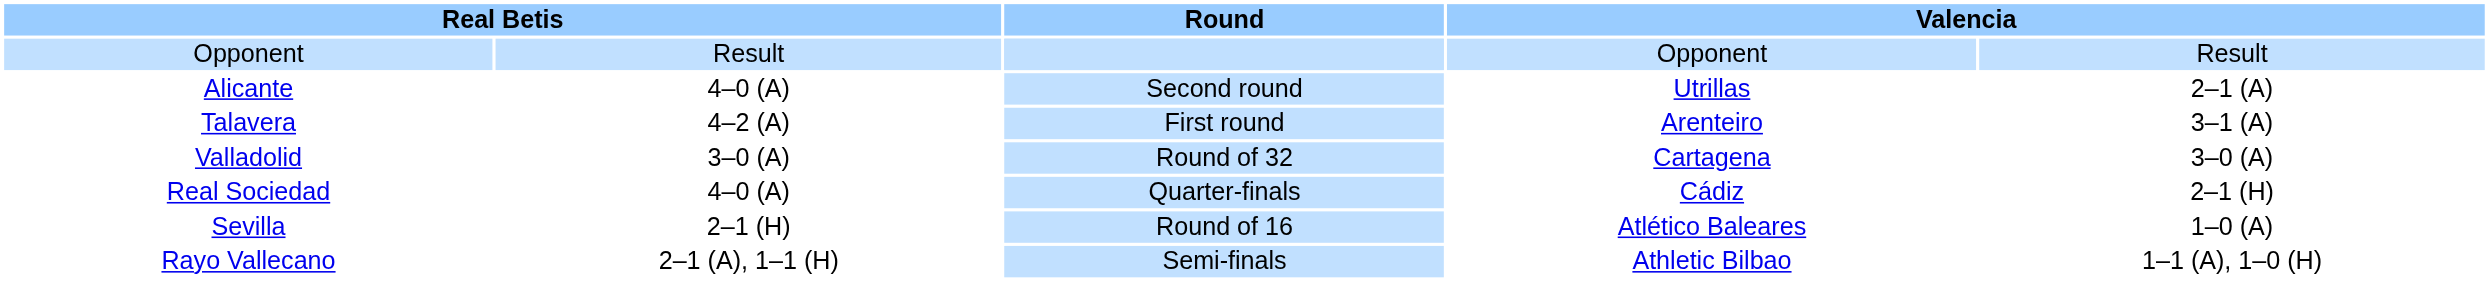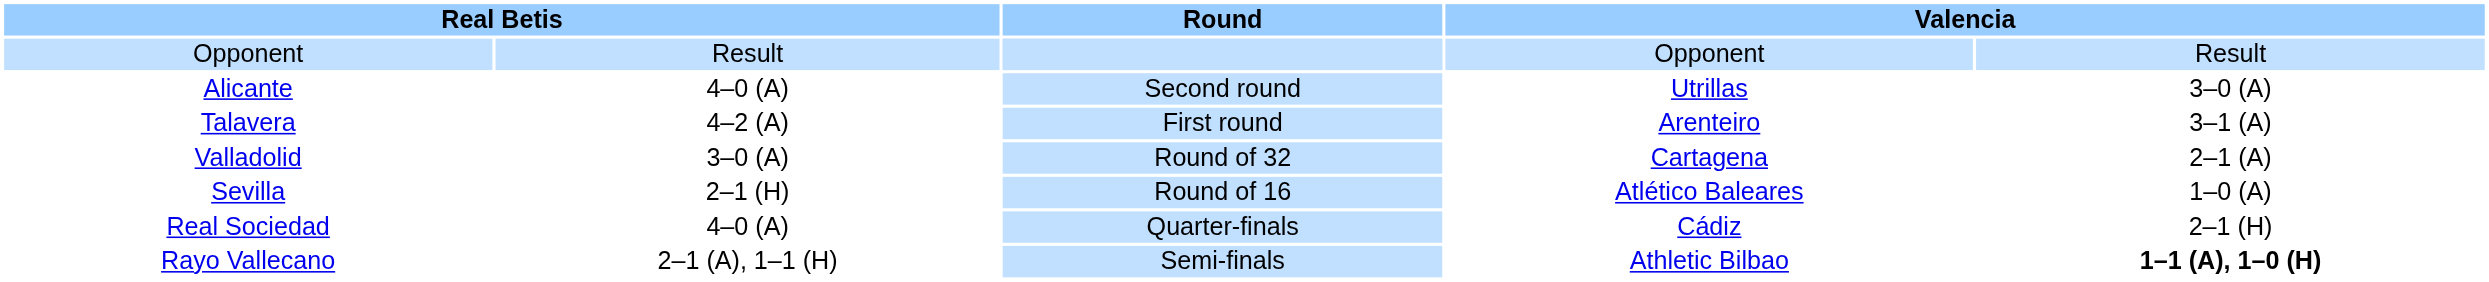Alicante | column 5: 2–1 (A) -> 3–0 (A)
Valladolid | column 5: 3–0 (A) -> 2–1 (A)
rows swapped: Sevilla <-> Real Sociedad
Rayo Vallecano | column 5: normal -> bold
